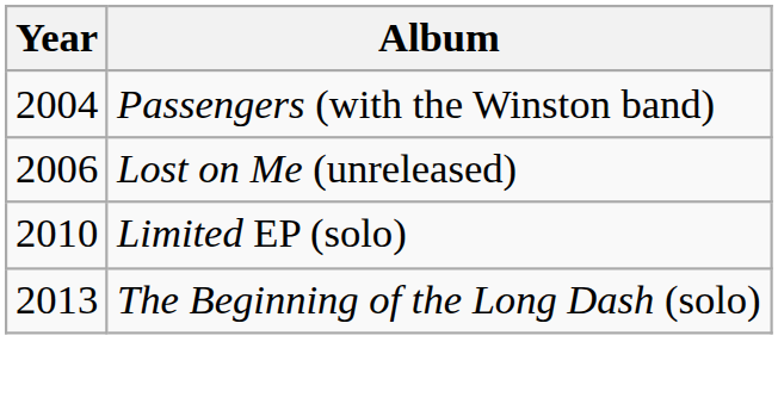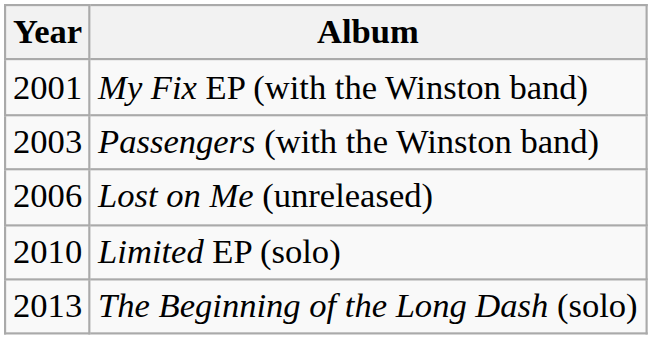+ row: 2001 | My Fix EP (with the Winston band)
Passengers (with the Winston band) | Year: 2004 -> 2003
